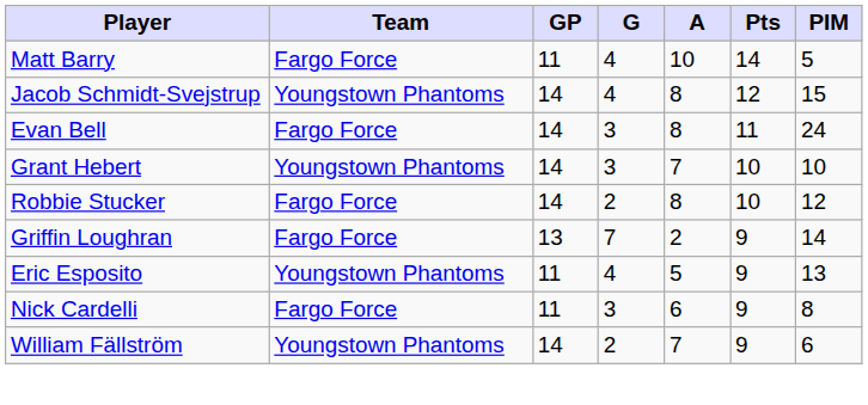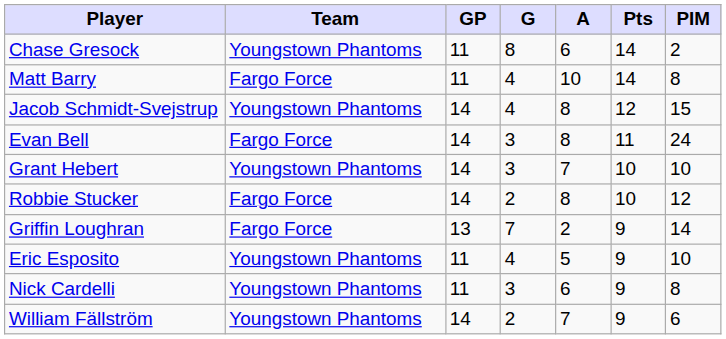+ row: Chase Gresock | Youngstown Phantoms | 11 | 8 | 6 | 14 | 2
Matt Barry | PIM: 5 -> 8
Eric Esposito | PIM: 13 -> 10
Nick Cardelli | Team: Fargo Force -> Youngstown Phantoms
